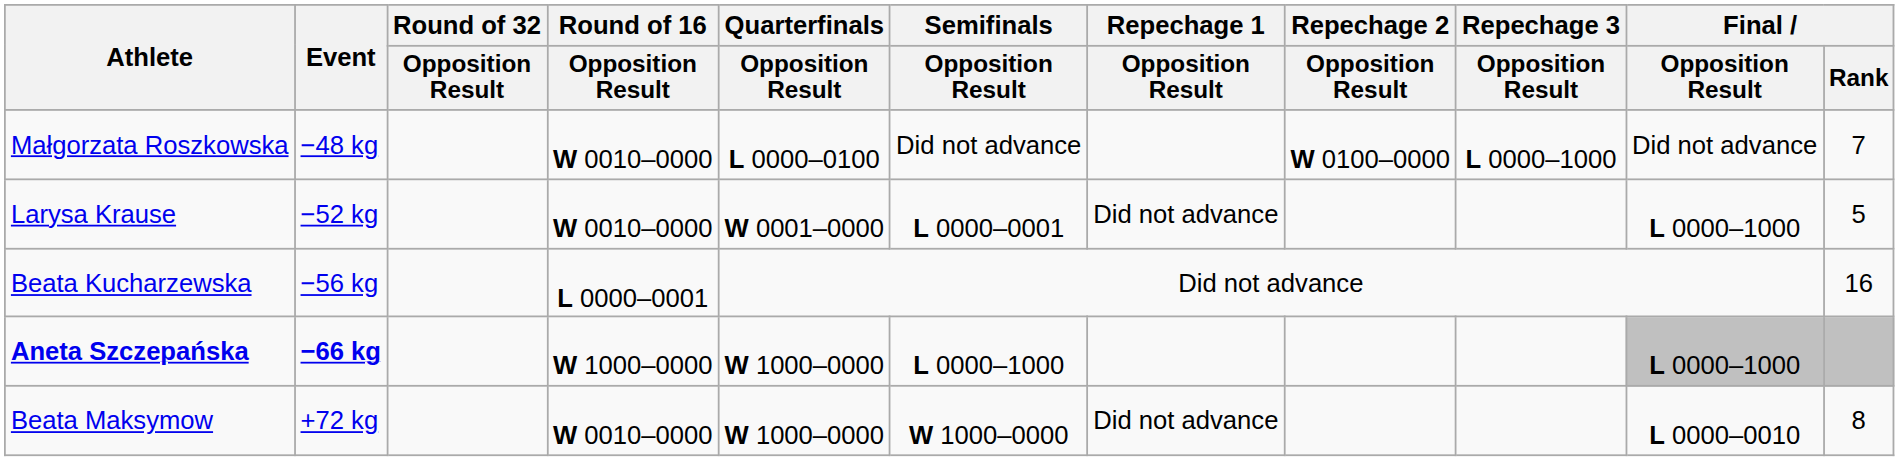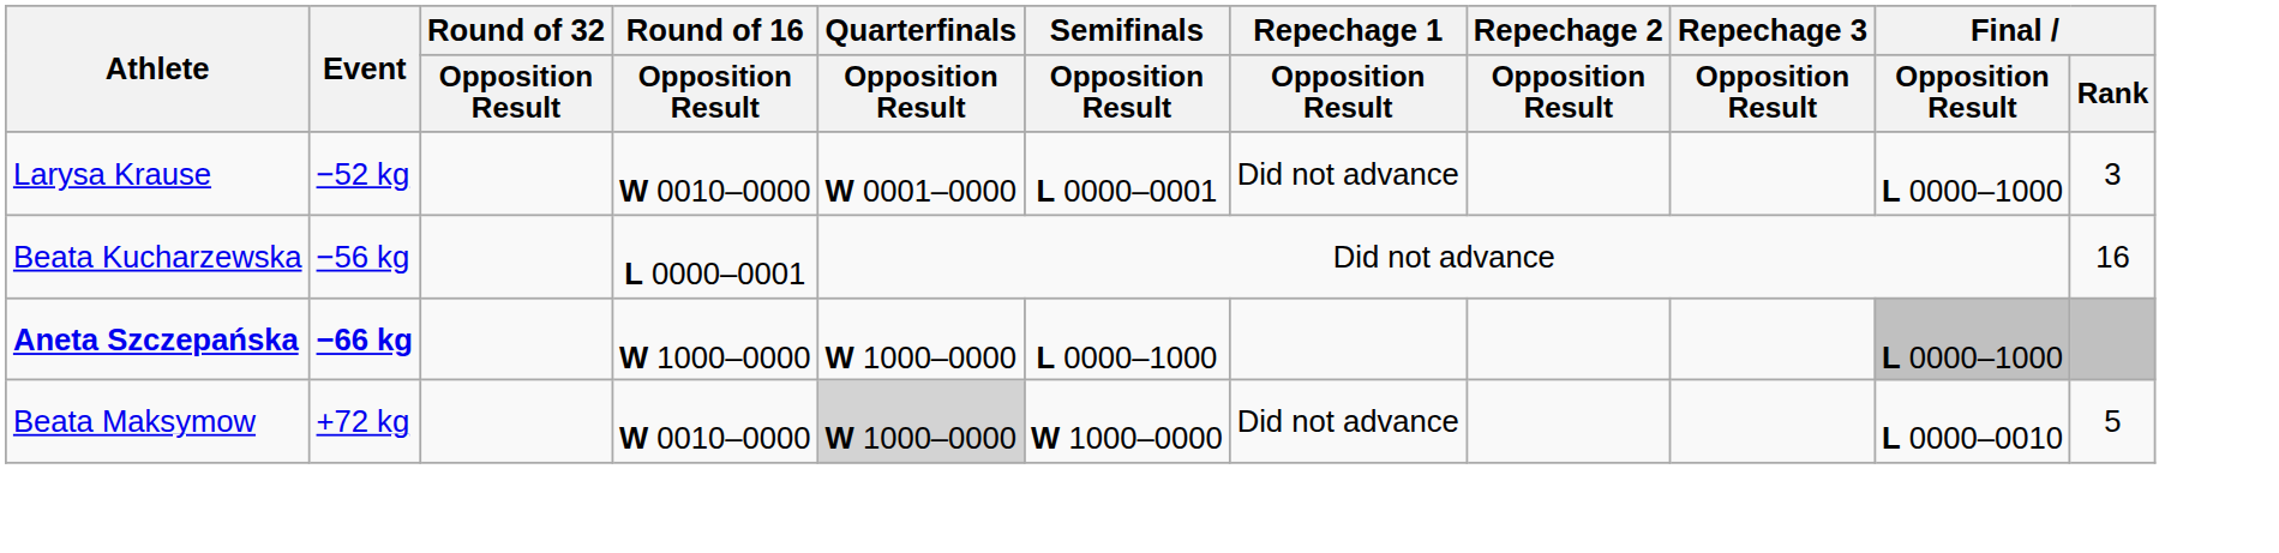- row: Małgorzata Roszkowska | −48 kg | W 0010–0000 | L 0000–0100 | Did not advance | W 0100–0000 | L 0000–1000 | Did not advance | 7
Larysa Krause | Final / Rank: 5 -> 3
Beata Maksymow | Quarterfinals / Opposition Result: no background -> lightgrey background
Beata Maksymow | Final / Rank: 8 -> 5
